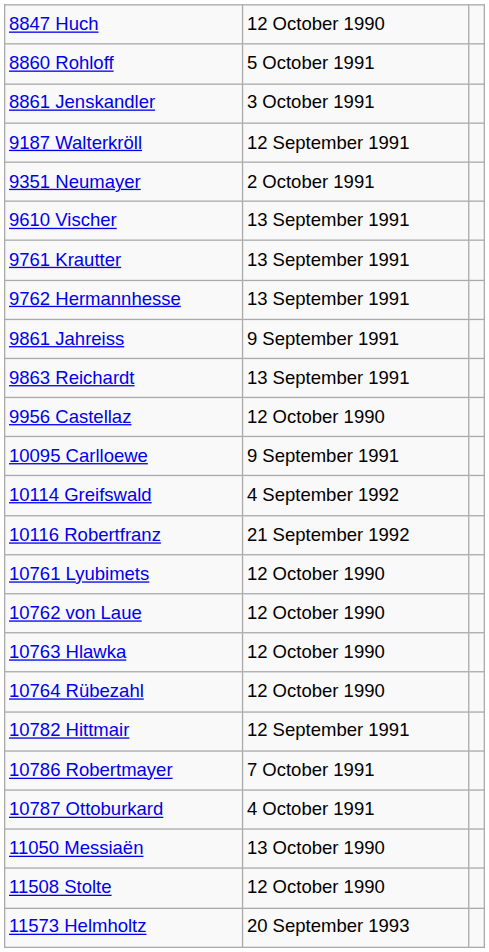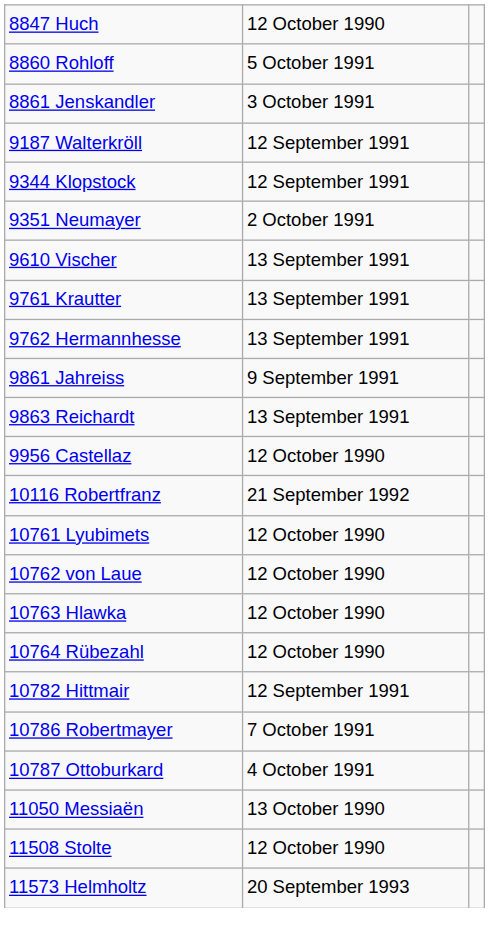+ row: 9344 Klopstock | 12 September 1991
- row: 10095 Carlloewe | 9 September 1991
- row: 10114 Greifswald | 4 September 1992
